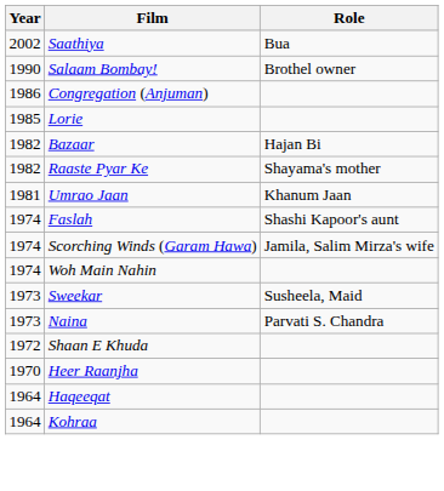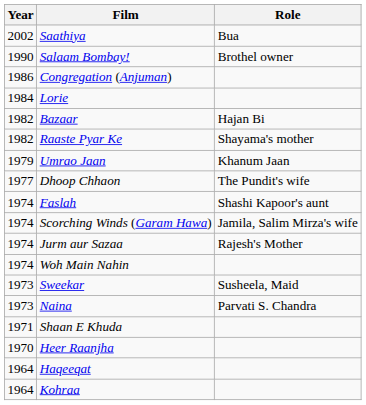Lorie | Year: 1985 -> 1984
Umrao Jaan | Year: 1981 -> 1979
+ row: 1977 | Dhoop Chhaon | The Pundit's wife
+ row: 1974 | Jurm aur Sazaa | Rajesh's Mother
Shaan E Khuda | Year: 1972 -> 1971
